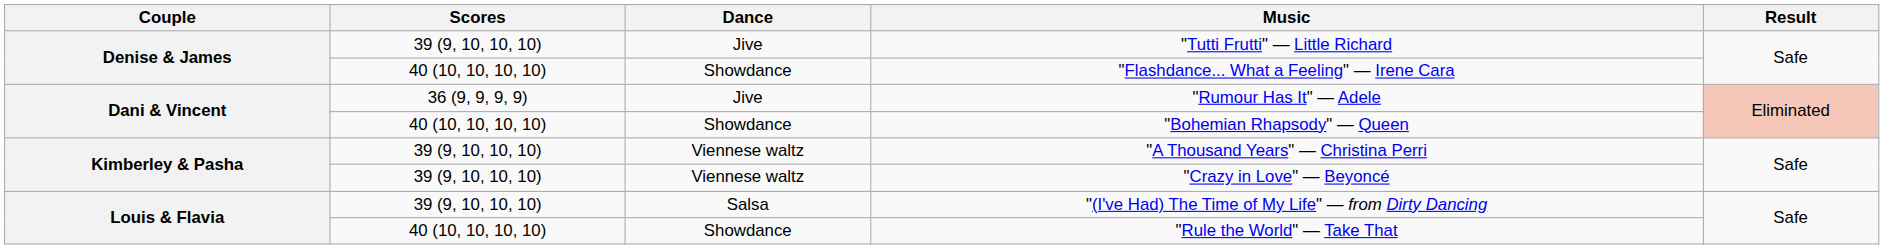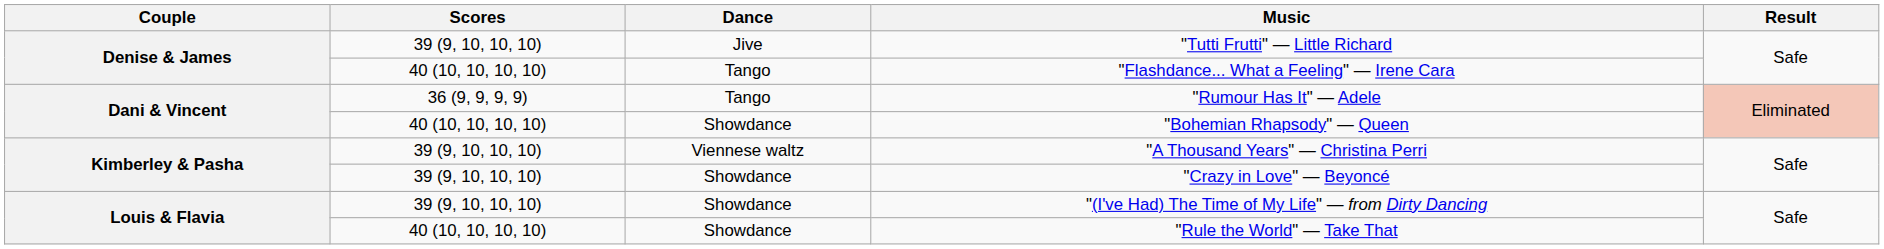"Flashdance... What a Feeling" — Irene Cara | Dance: Showdance -> Tango
"Rumour Has It" — Adele | Dance: Jive -> Tango
"Crazy in Love" — Beyoncé | Dance: Viennese waltz -> Showdance
"(I've Had) The Time of My Life" — from Dirty Dancing | Dance: Salsa -> Showdance
